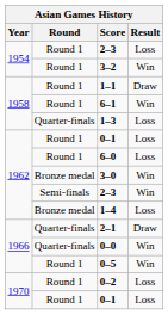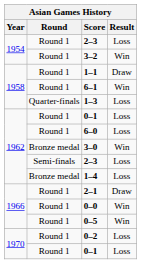1962 / 2–3 | Result: Win -> Loss
2–1 | Round: Quarter-finals -> Round 1
0–0 | Round: Quarter-finals -> Round 1
